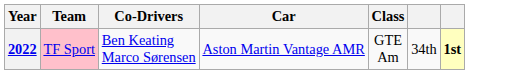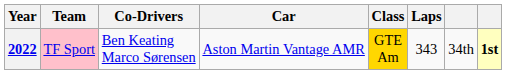+ column: Laps | 343
2022 | Class: no background -> gold background
